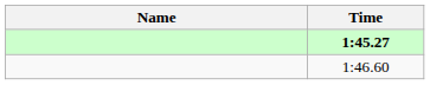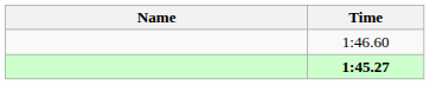rows swapped: 1:45.27 <-> 1:46.60
